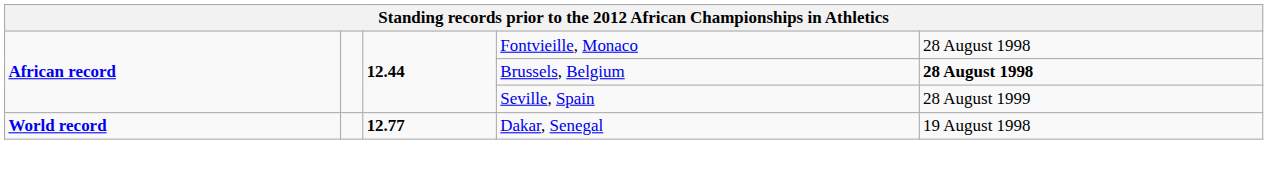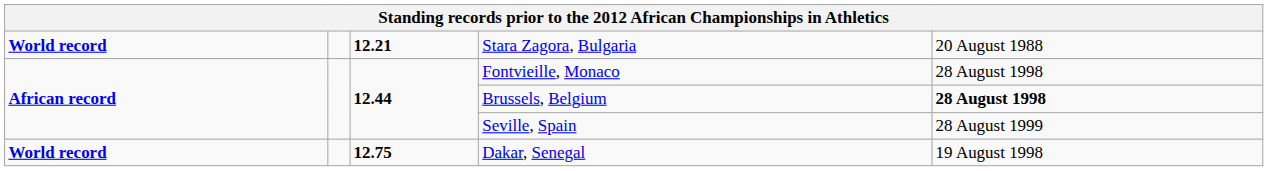+ row: World record | 12.21 | Stara Zagora, Bulgaria | 20 August 1988
Dakar, Senegal | column 3: 12.77 -> 12.75
